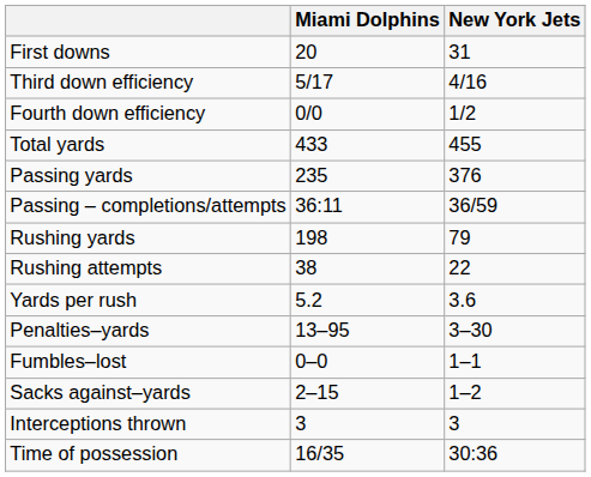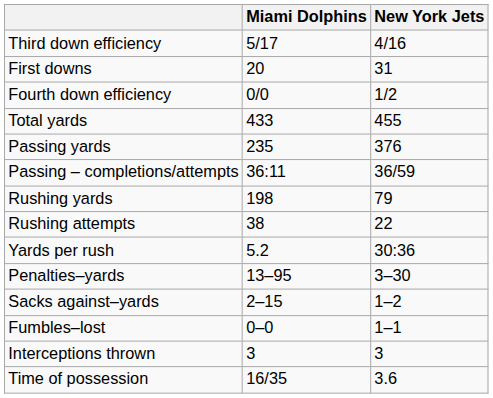rows swapped: First downs <-> Third down efficiency
Yards per rush | New York Jets: 3.6 -> 30:36
rows swapped: Sacks against–yards <-> Fumbles–lost
Time of possession | New York Jets: 30:36 -> 3.6
